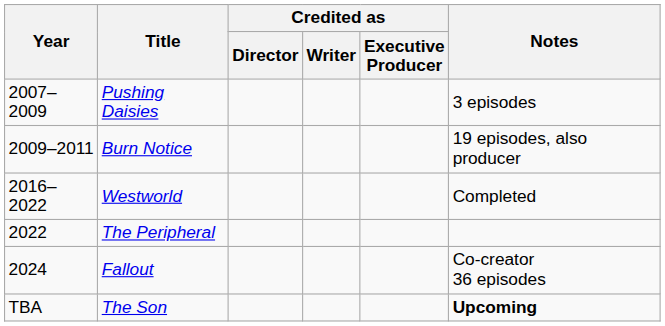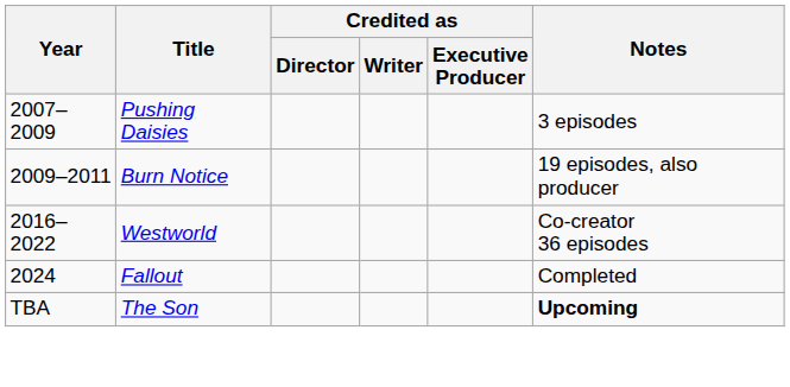Westworld | Notes: Completed -> Co-creator 36 episodes
- row: 2022 | The Peripheral
Fallout | Notes: Co-creator 36 episodes -> Completed
